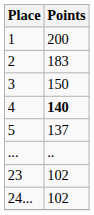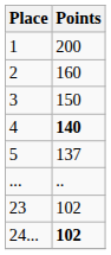2 | Points: 183 -> 160
24... | Points: normal -> bold
